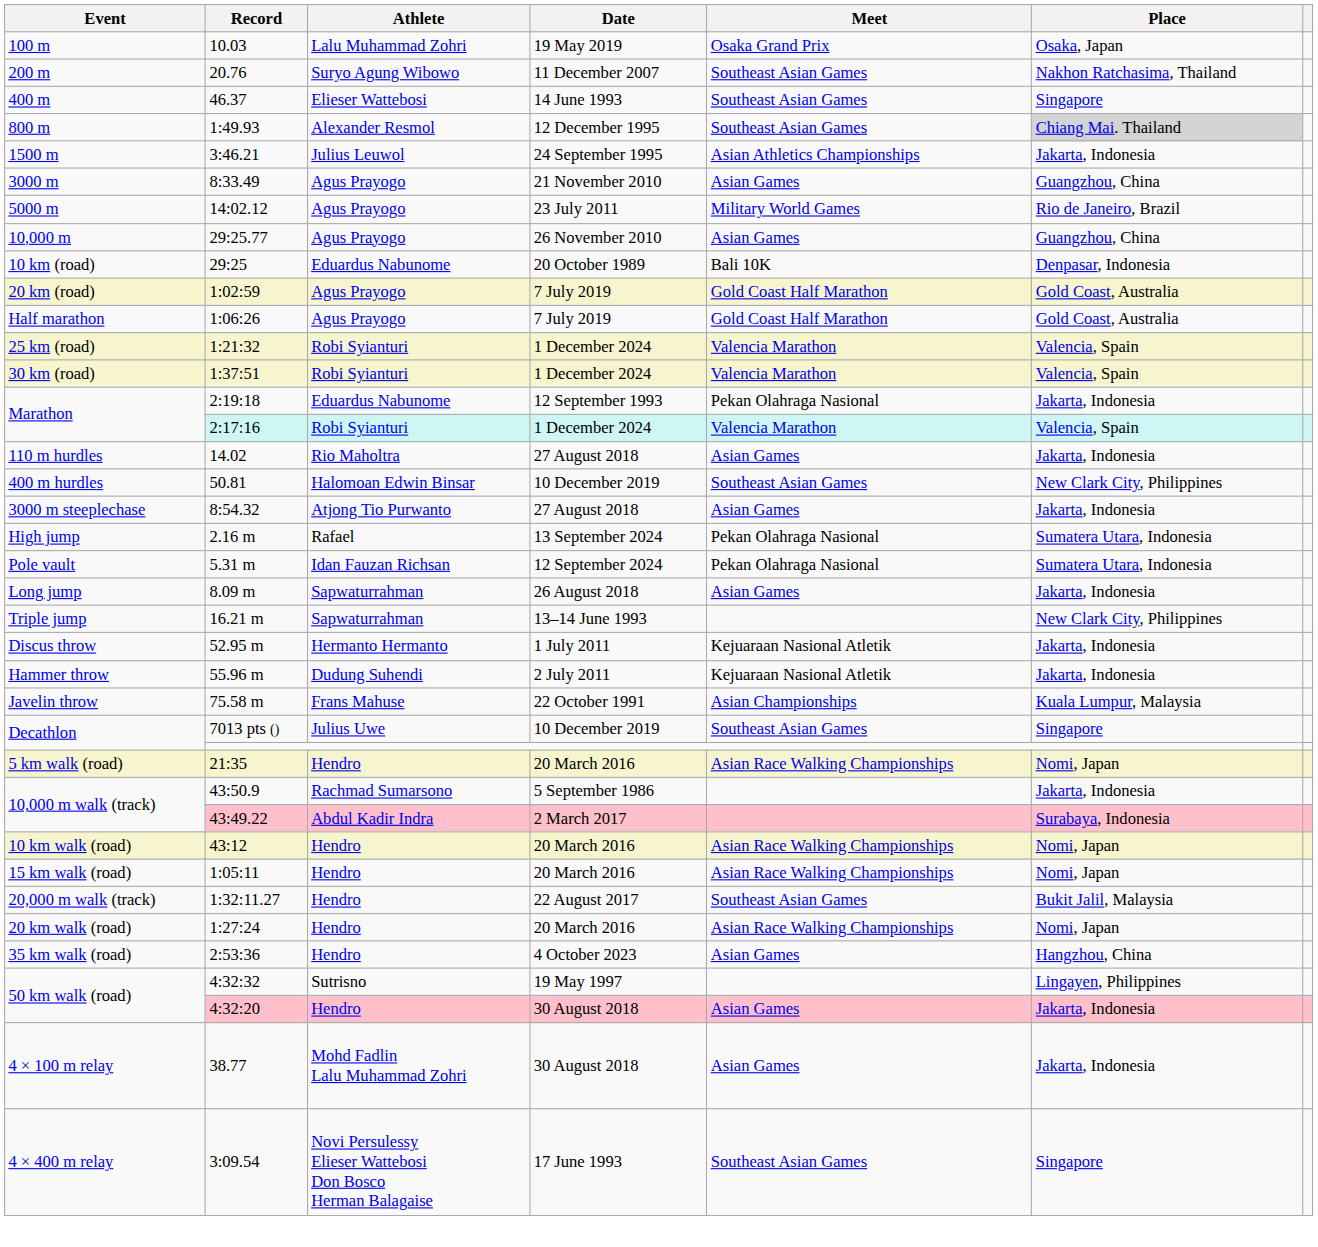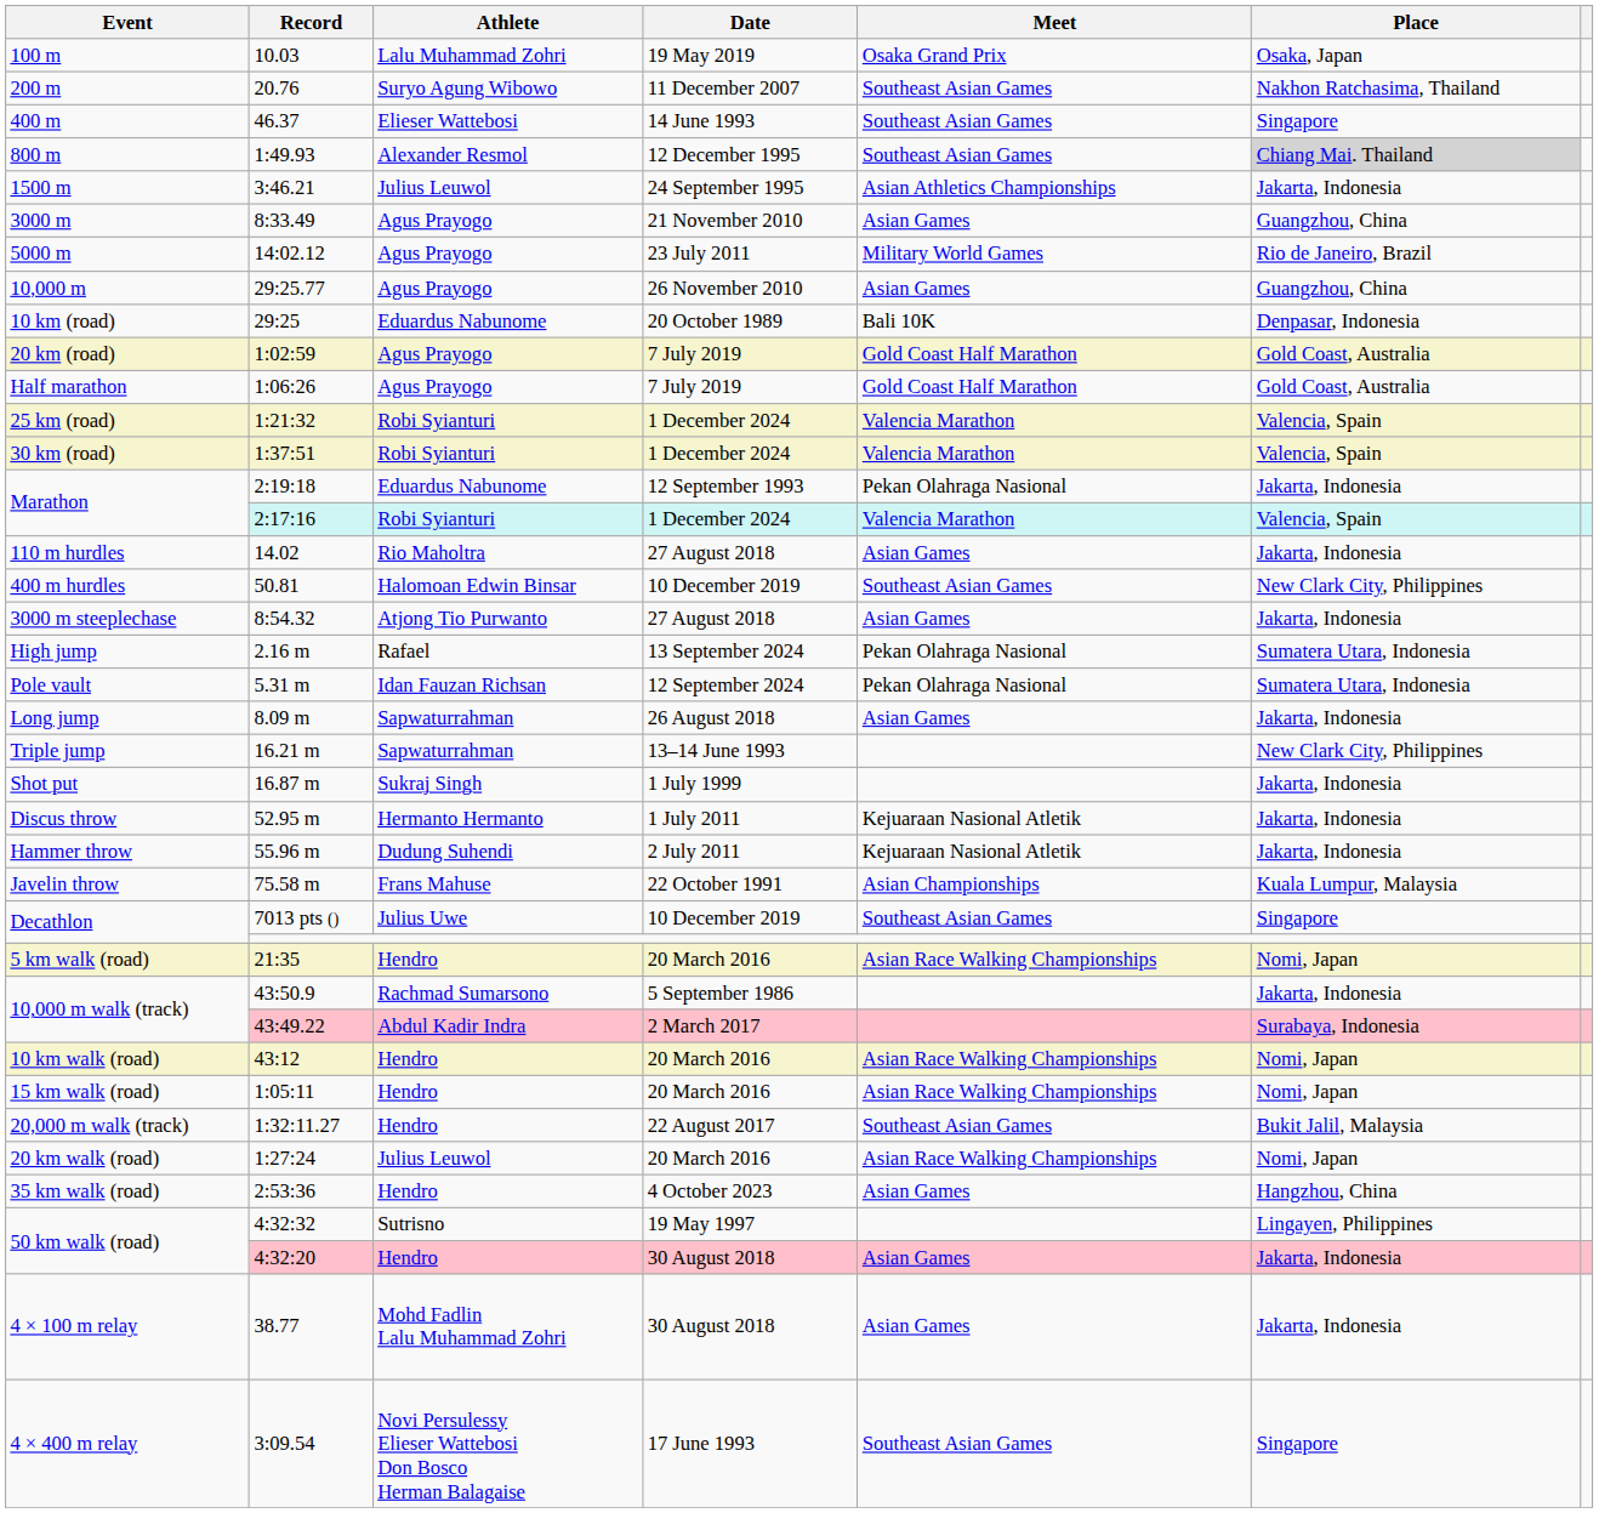+ row: Shot put | 16.87 m | Sukraj Singh | 1 July 1999 | Jakarta, Indonesia
20 km walk (road) | Athlete: Hendro -> Julius Leuwol
